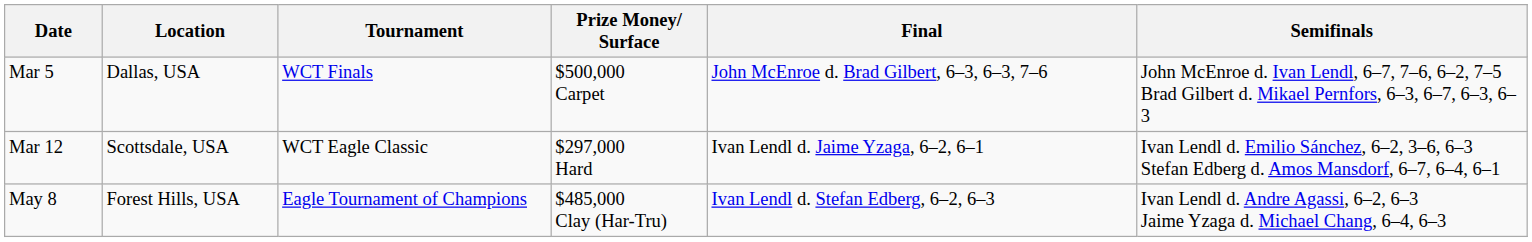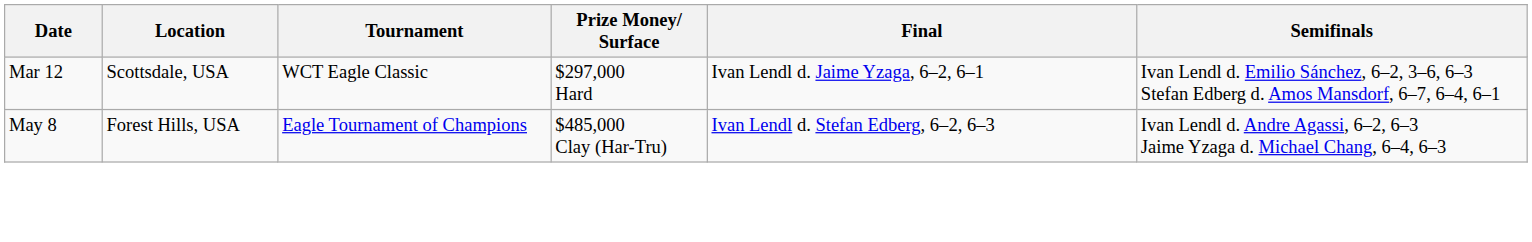- row: Mar 5 | Dallas, USA | WCT Finals | $500,000 Carpet | John McEnroe d. Brad Gilbert, 6–3, 6–3, 7–6 | John McEnroe d. Ivan Lendl, 6–7, 7–6, 6–2, 7–5 Brad Gilbert d. Mikael Pernfors, 6–3, 6–7, 6–3, 6–3
